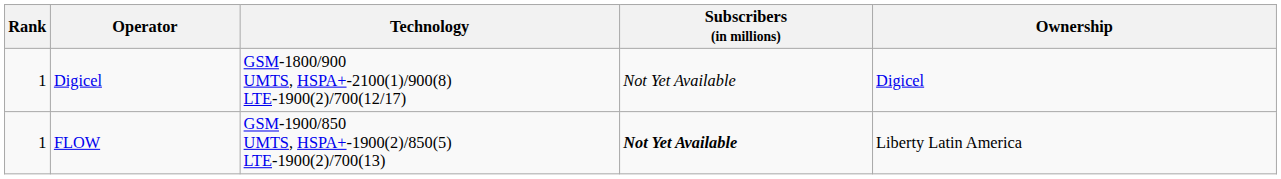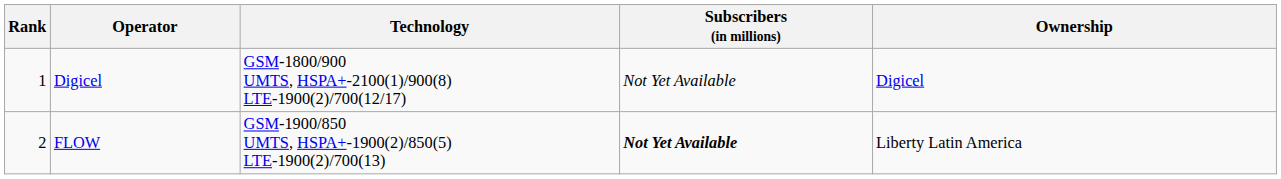FLOW | Rank: 1 -> 2
